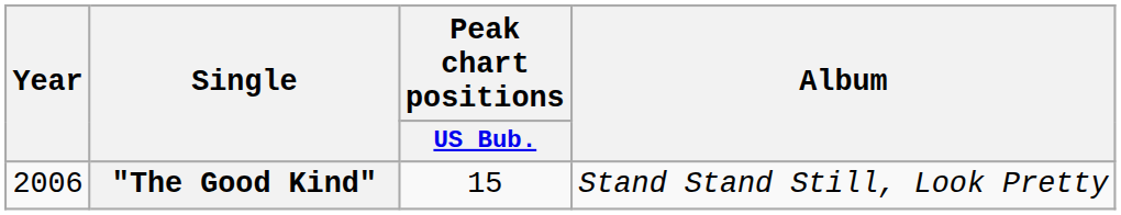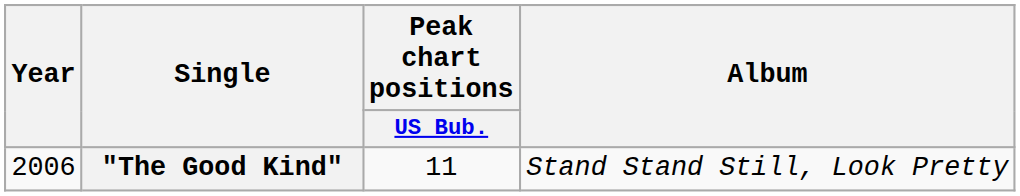"The Good Kind" | Peak chart positions / US Bub.: 15 -> 11
